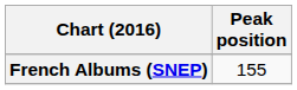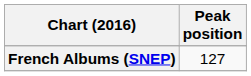French Albums (SNEP) | Peak position: 155 -> 127
